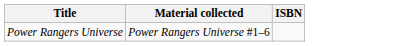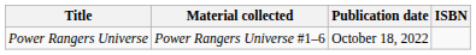+ column: Publication date | October 18, 2022
